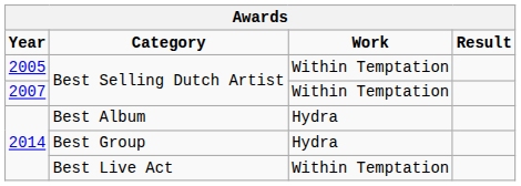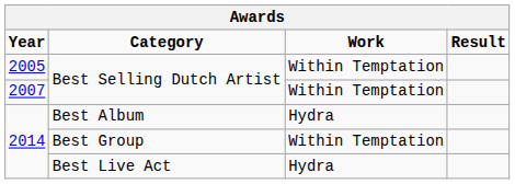Best Group | Work: Hydra -> Within Temptation
Best Live Act | Work: Within Temptation -> Hydra
